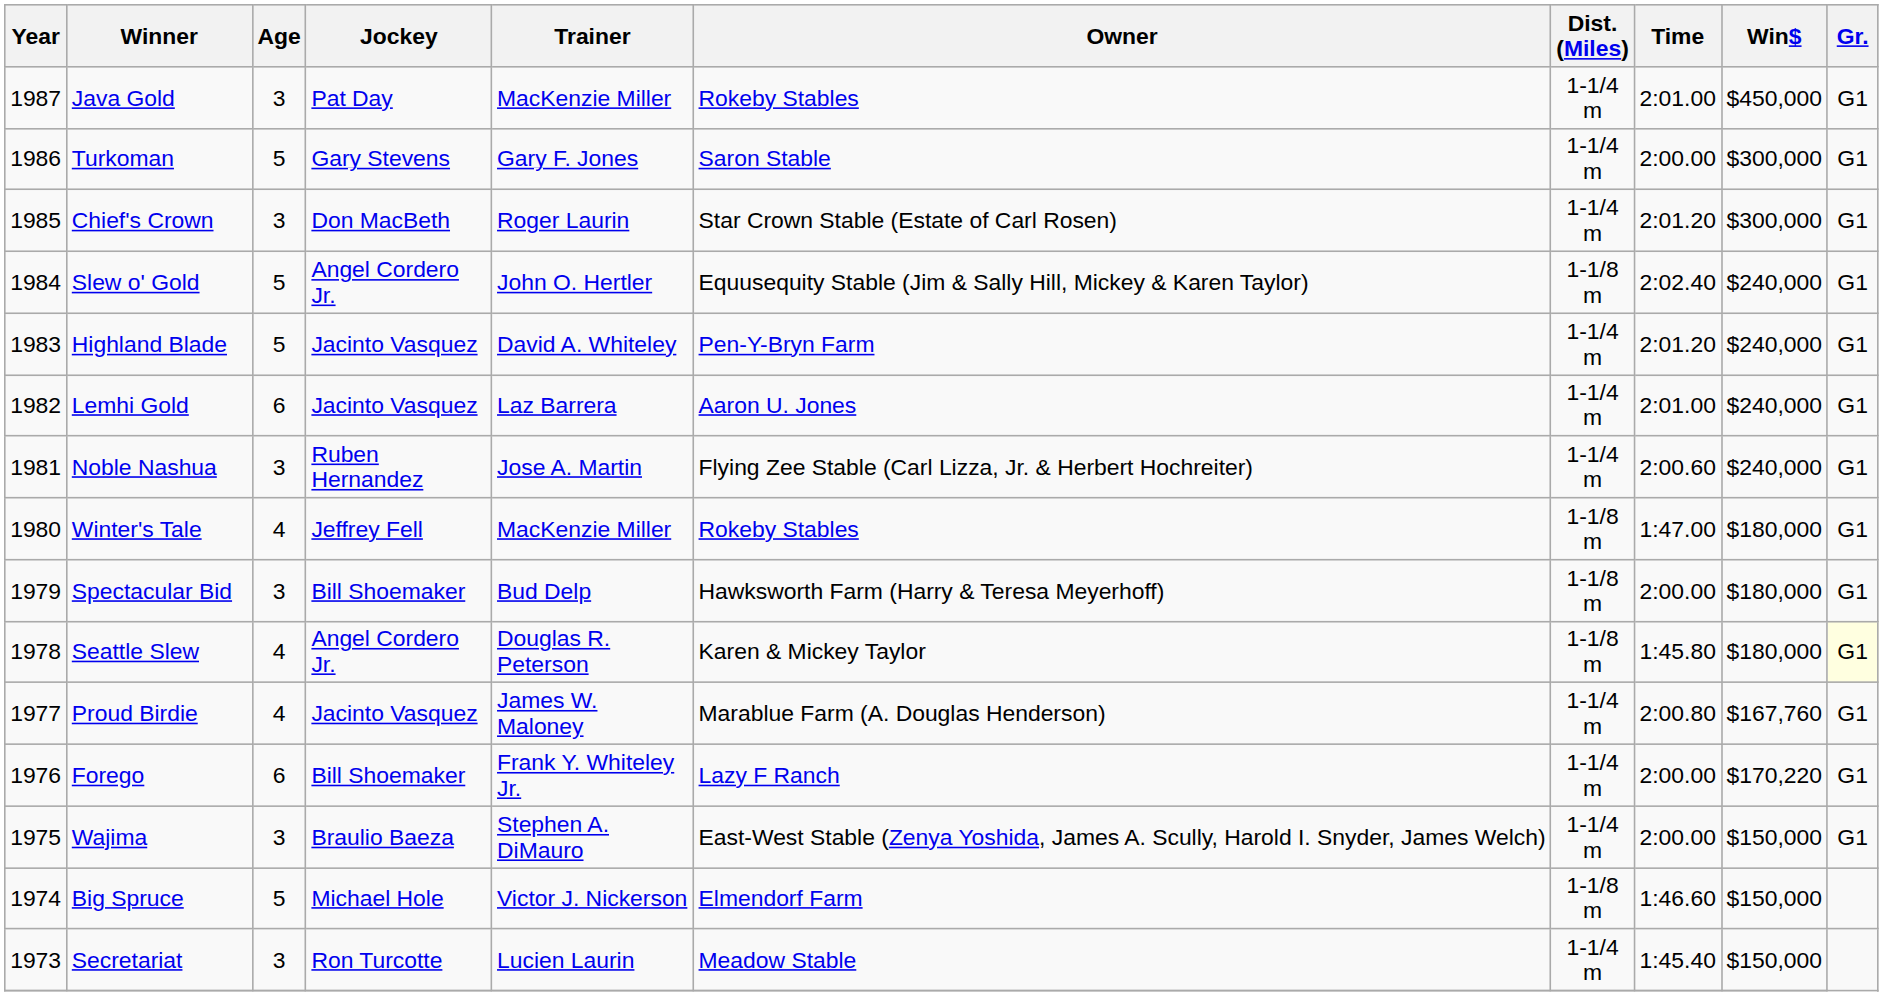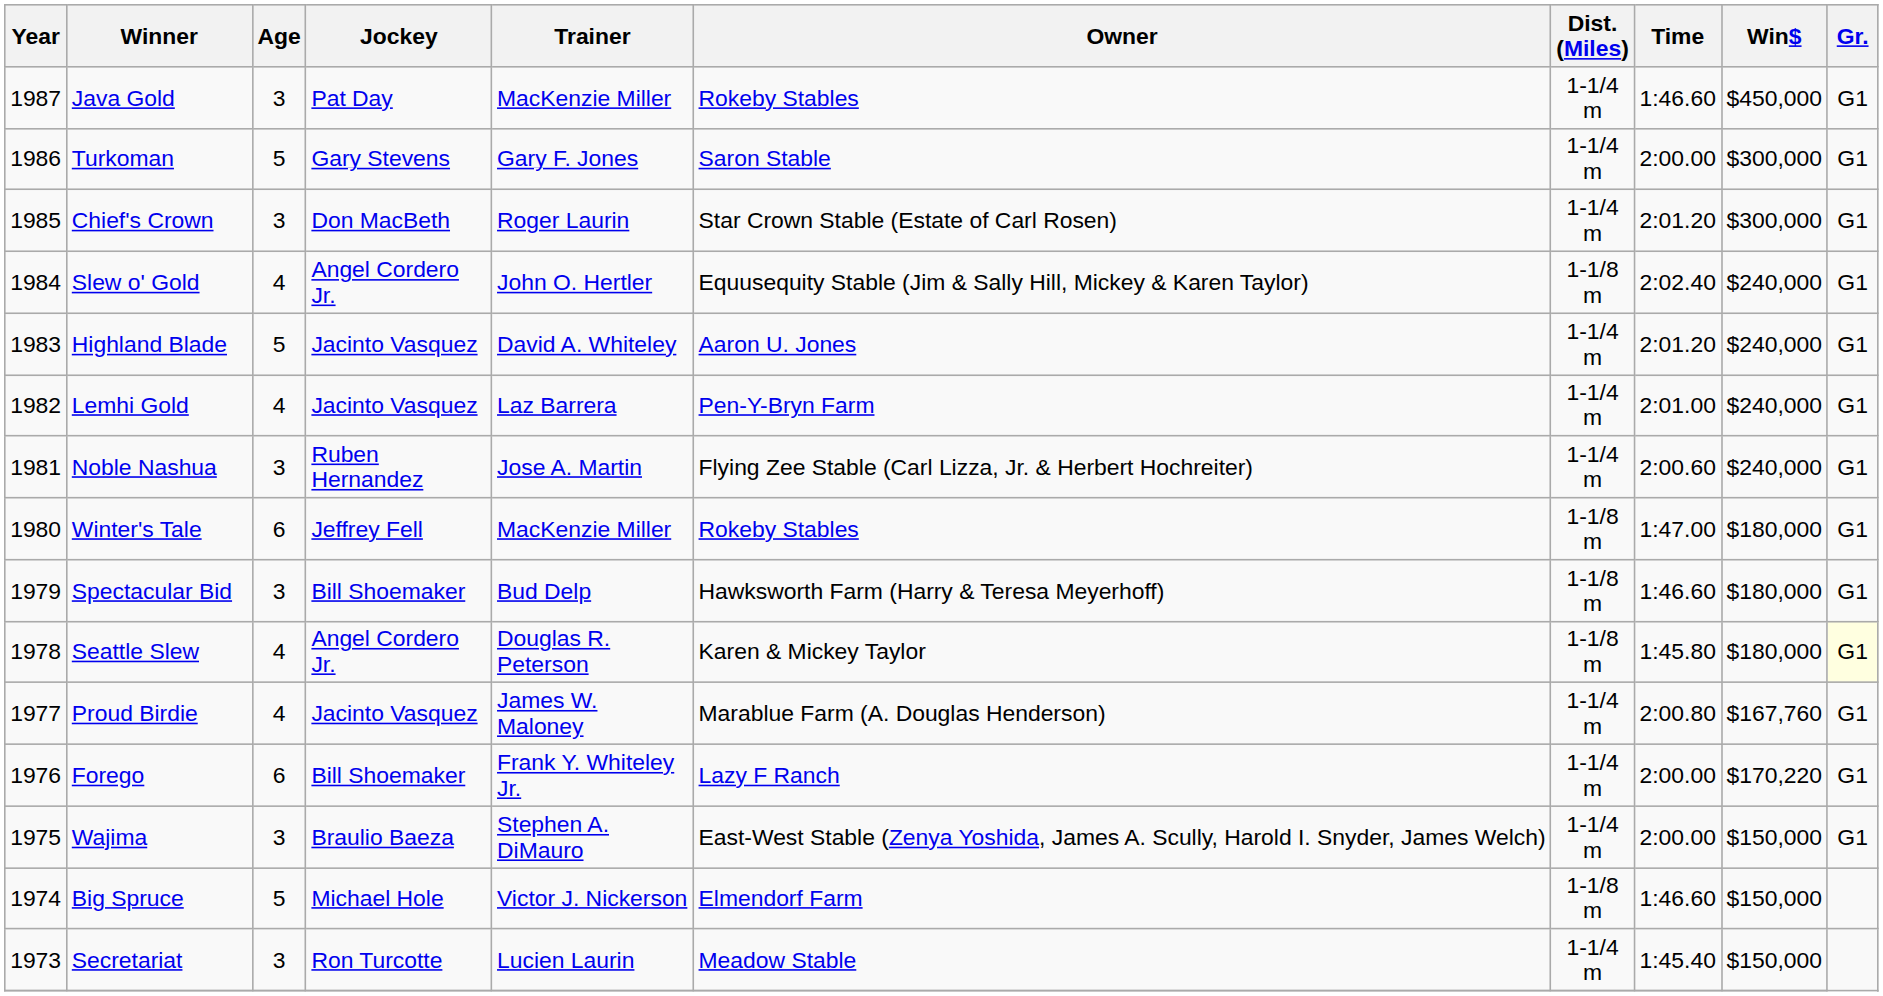Java Gold | Time: 2:01.00 -> 1:46.60
Slew o' Gold | Age: 5 -> 4
Highland Blade | Owner: Pen-Y-Bryn Farm -> Aaron U. Jones
Lemhi Gold | Age: 6 -> 4
Lemhi Gold | Owner: Aaron U. Jones -> Pen-Y-Bryn Farm
Winter's Tale | Age: 4 -> 6
Spectacular Bid | Time: 2:00.00 -> 1:46.60
